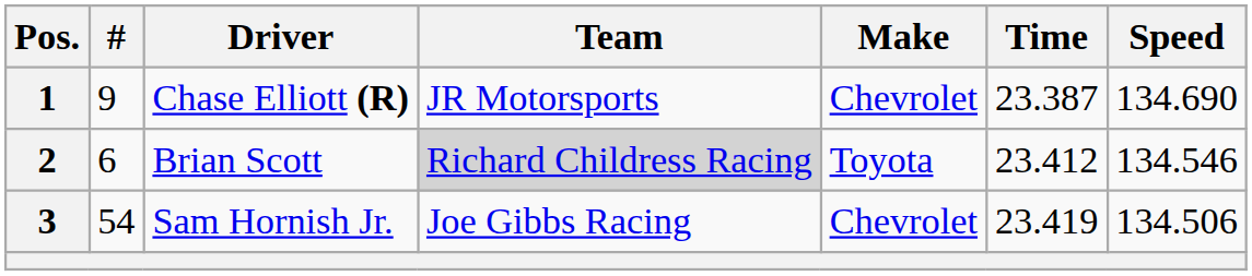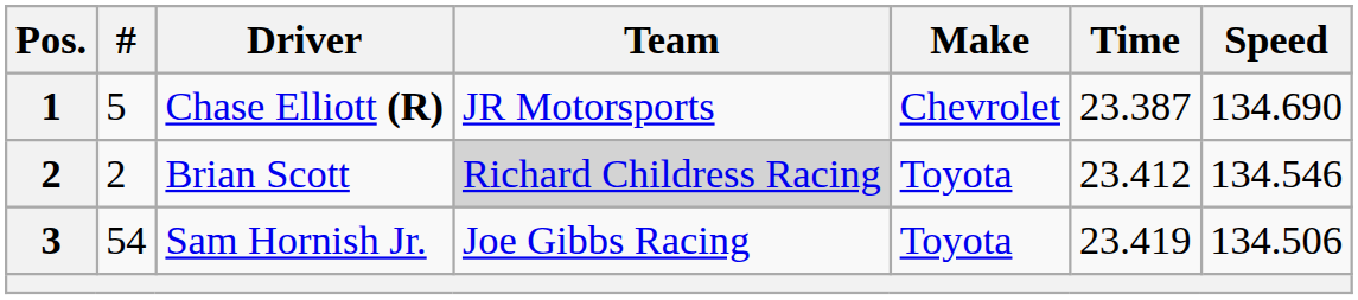Chase Elliott (R) | #: 9 -> 5
Brian Scott | #: 6 -> 2
Sam Hornish Jr. | Make: Chevrolet -> Toyota
